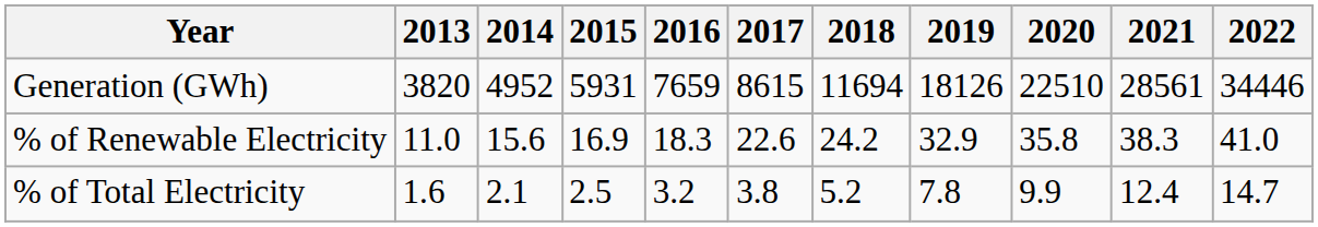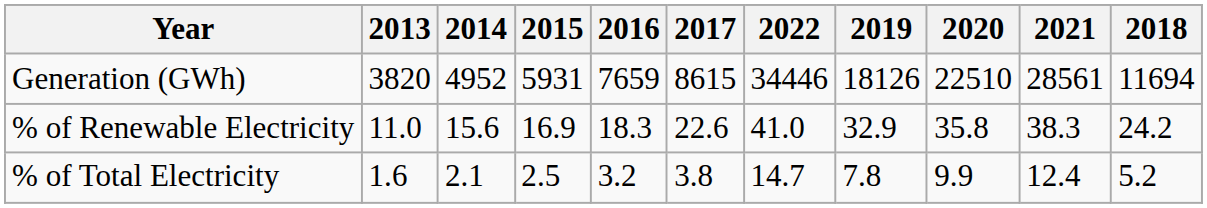columns swapped: 2018 <-> 2022
